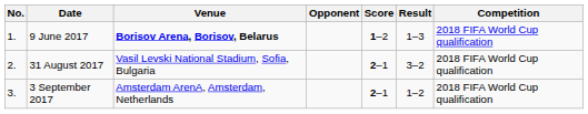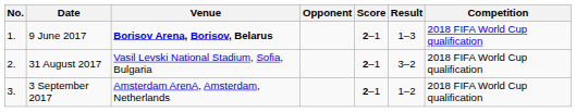9 June 2017 | Score: 1–2 -> 2–1
